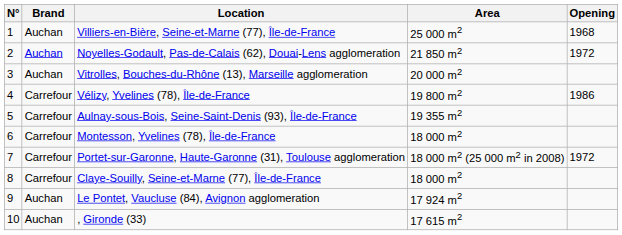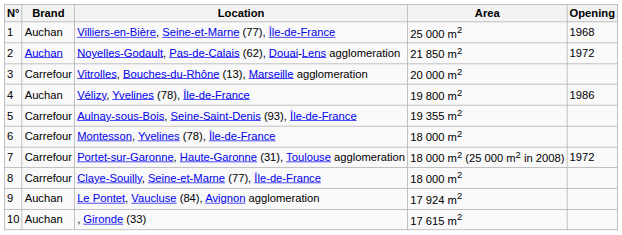Vitrolles, Bouches-du-Rhône (13), Marseille agglomeration | Brand: Auchan -> Carrefour
Vélizy, Yvelines (78), Île-de-France | Brand: Carrefour -> Auchan
